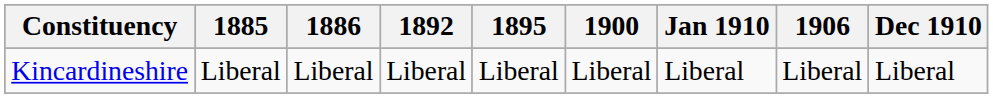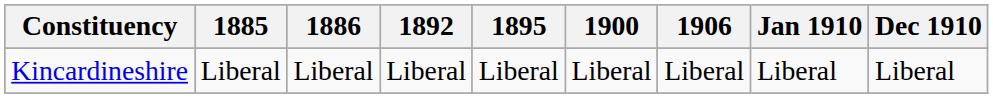columns swapped: 1906 <-> Jan 1910
